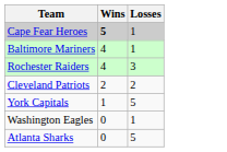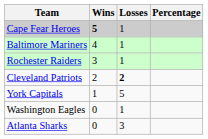+ column: Percentage
Rochester Raiders | Wins: 4 -> 3
Rochester Raiders | Losses: 3 -> 1
Cleveland Patriots | Losses: normal -> bold
Atlanta Sharks | Losses: 5 -> 3
